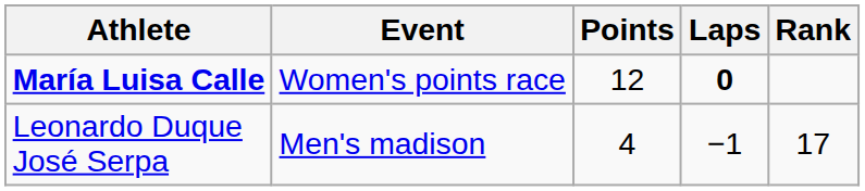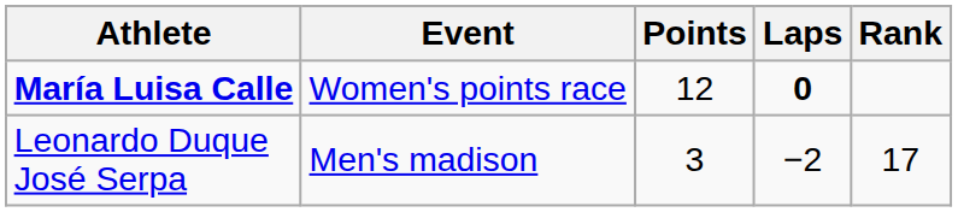Leonardo Duque José Serpa | Points: 4 -> 3
Leonardo Duque José Serpa | Laps: −1 -> −2
